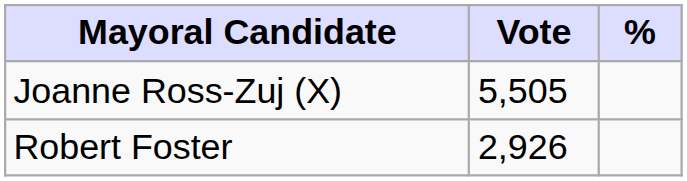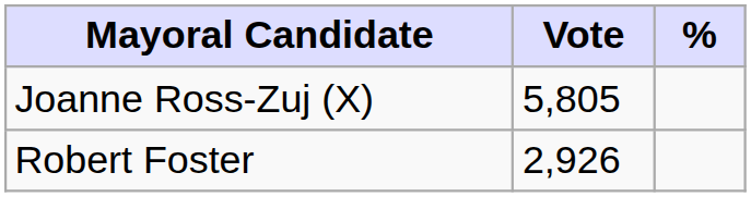Joanne Ross-Zuj (X) | Vote: 5,505 -> 5,805
